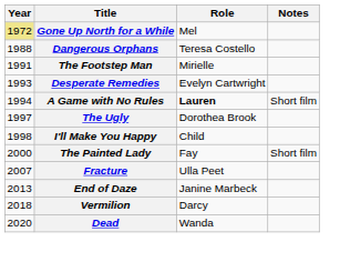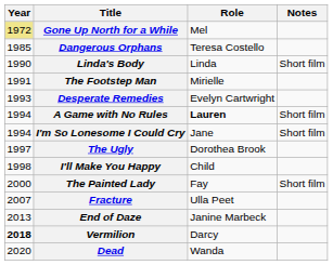Dangerous Orphans | Year: 1988 -> 1985
+ row: 1990 | Linda's Body | Linda | Short film
+ row: 1994 | I'm So Lonesome I Could Cry | Jane | Short film
Vermilion | Year: normal -> bold
